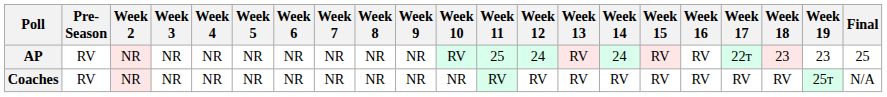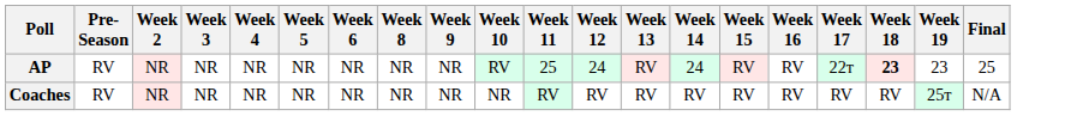- column: Week 7 | NR | NR
AP | Week 18: normal -> bold
